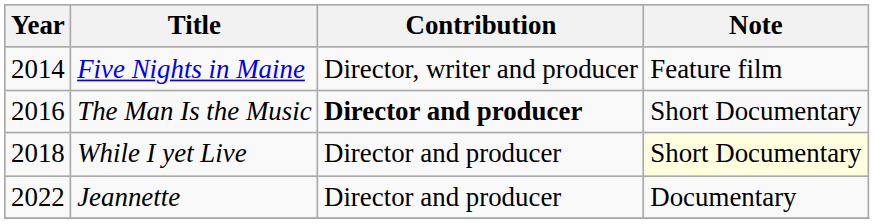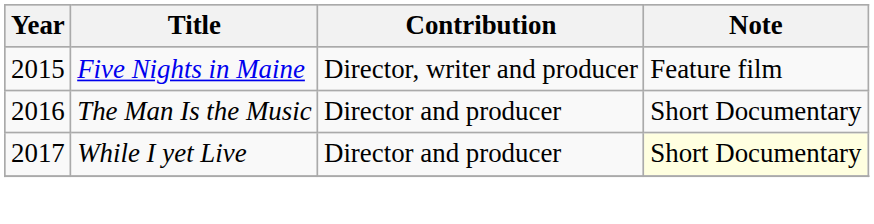Five Nights in Maine | Year: 2014 -> 2015
The Man Is the Music | Contribution: bold -> normal
While I yet Live | Year: 2018 -> 2017
- row: 2022 | Jeannette | Director and producer | Documentary
